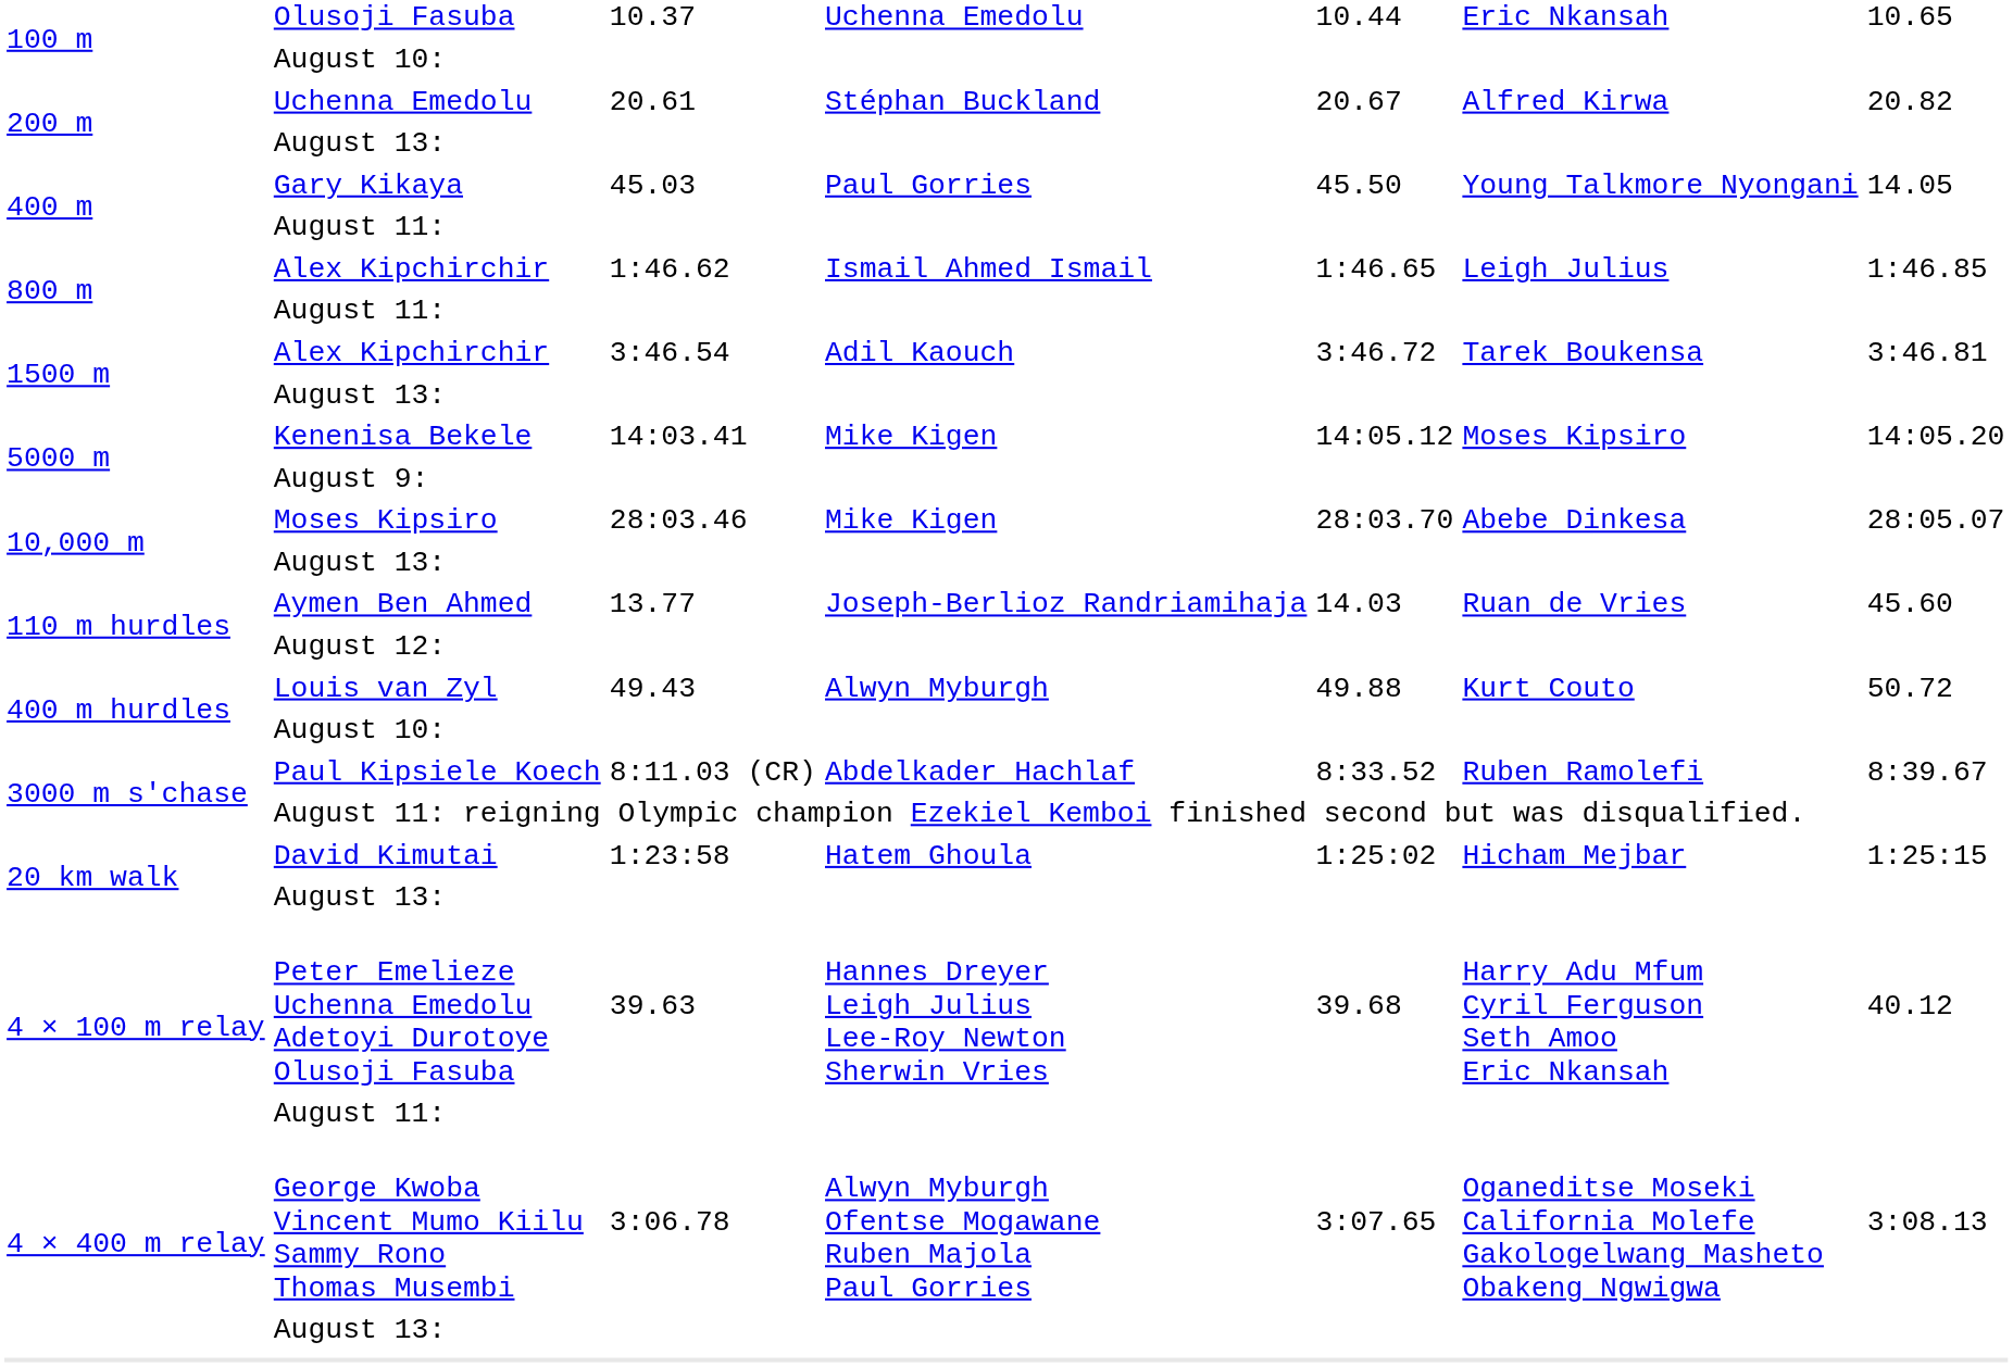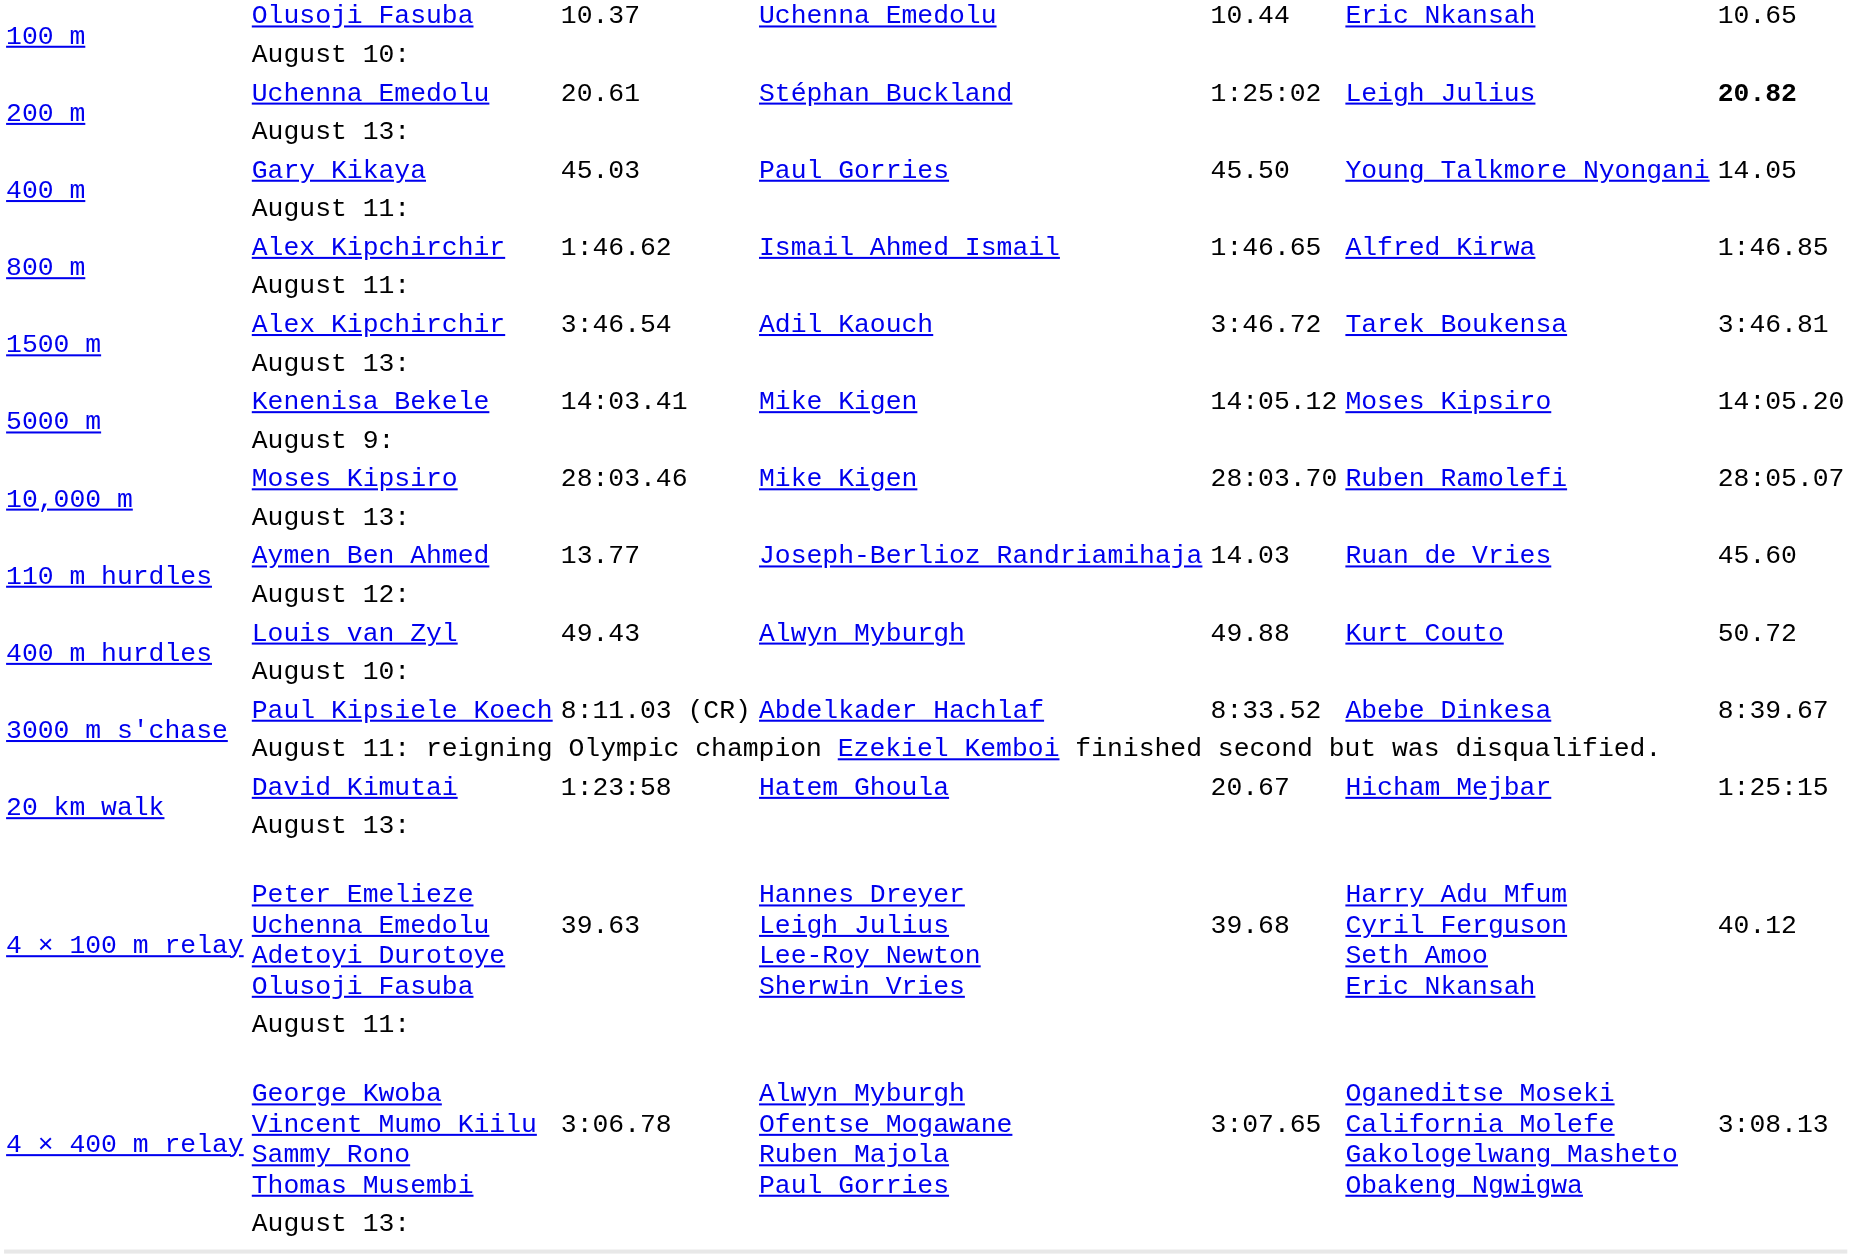20.61 | column 5: 20.67 -> 1:25:02
20.61 | column 6: Alfred Kirwa -> Leigh Julius
20.61 | column 7: normal -> bold
1:46.62 | column 6: Leigh Julius -> Alfred Kirwa
28:03.46 | column 6: Abebe Dinkesa -> Ruben Ramolefi
8:11.03 (CR) | column 6: Ruben Ramolefi -> Abebe Dinkesa
1:23:58 | column 5: 1:25:02 -> 20.67
